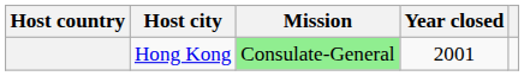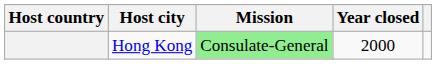Hong Kong | Year closed: 2001 -> 2000
